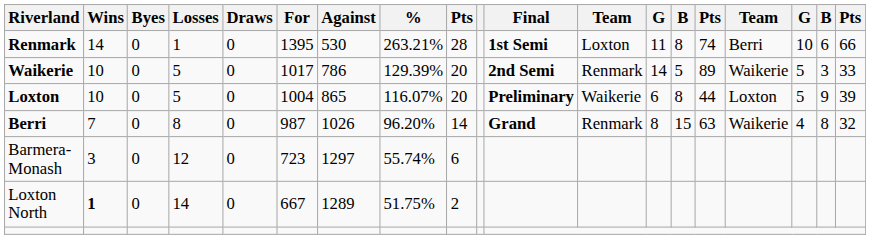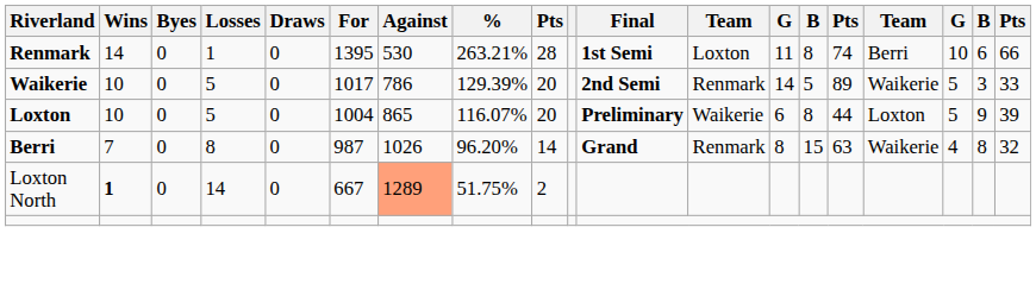- row: Barmera-Monash | 3 | 0 | 12 | 0 | 723 | 1297 | 55.74% | 6
Loxton North | Against: no background -> lightsalmon background
